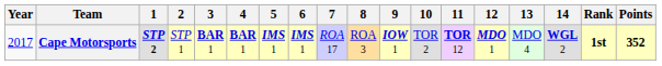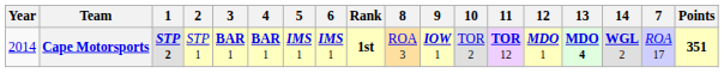columns swapped: 7 <-> Rank
Cape Motorsports | Year: 2017 -> 2014
Cape Motorsports | 13: normal -> bold
Cape Motorsports | Points: 352 -> 351
